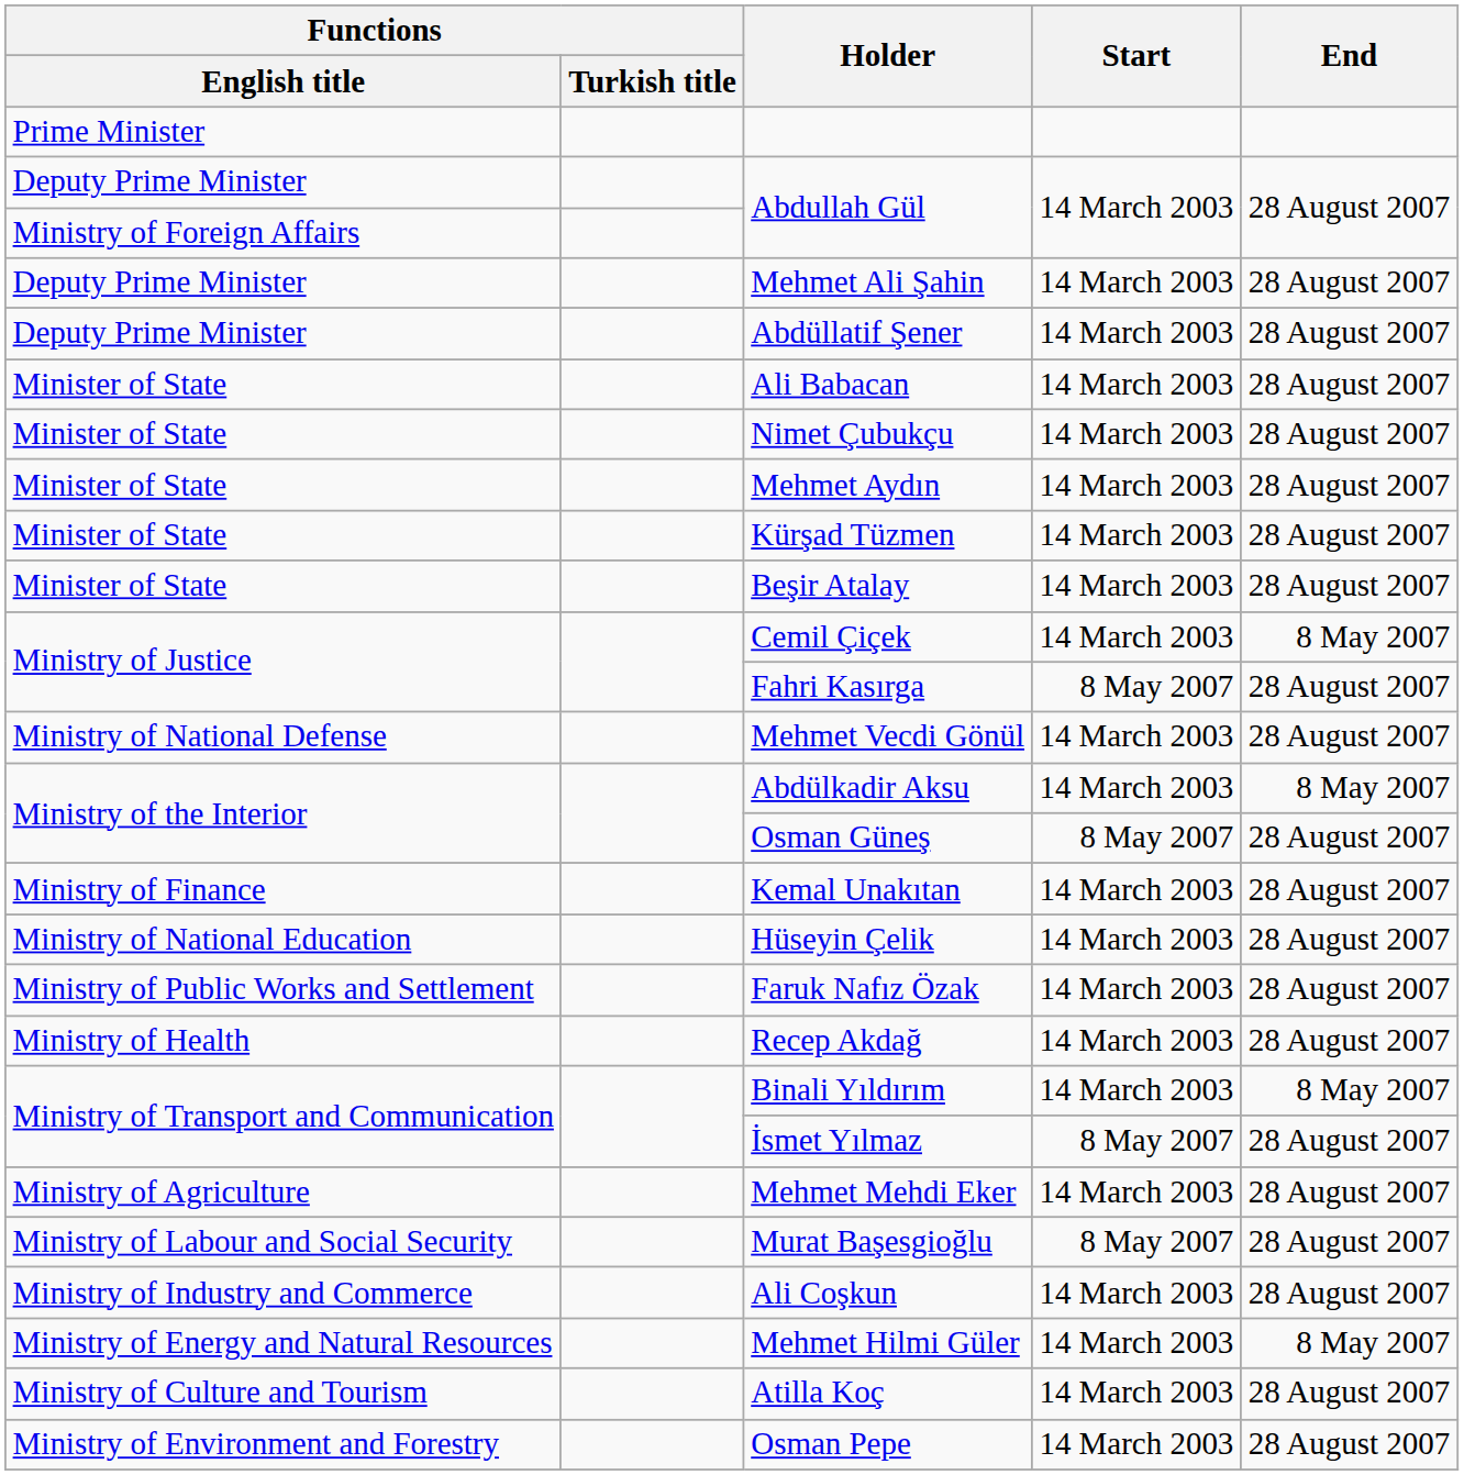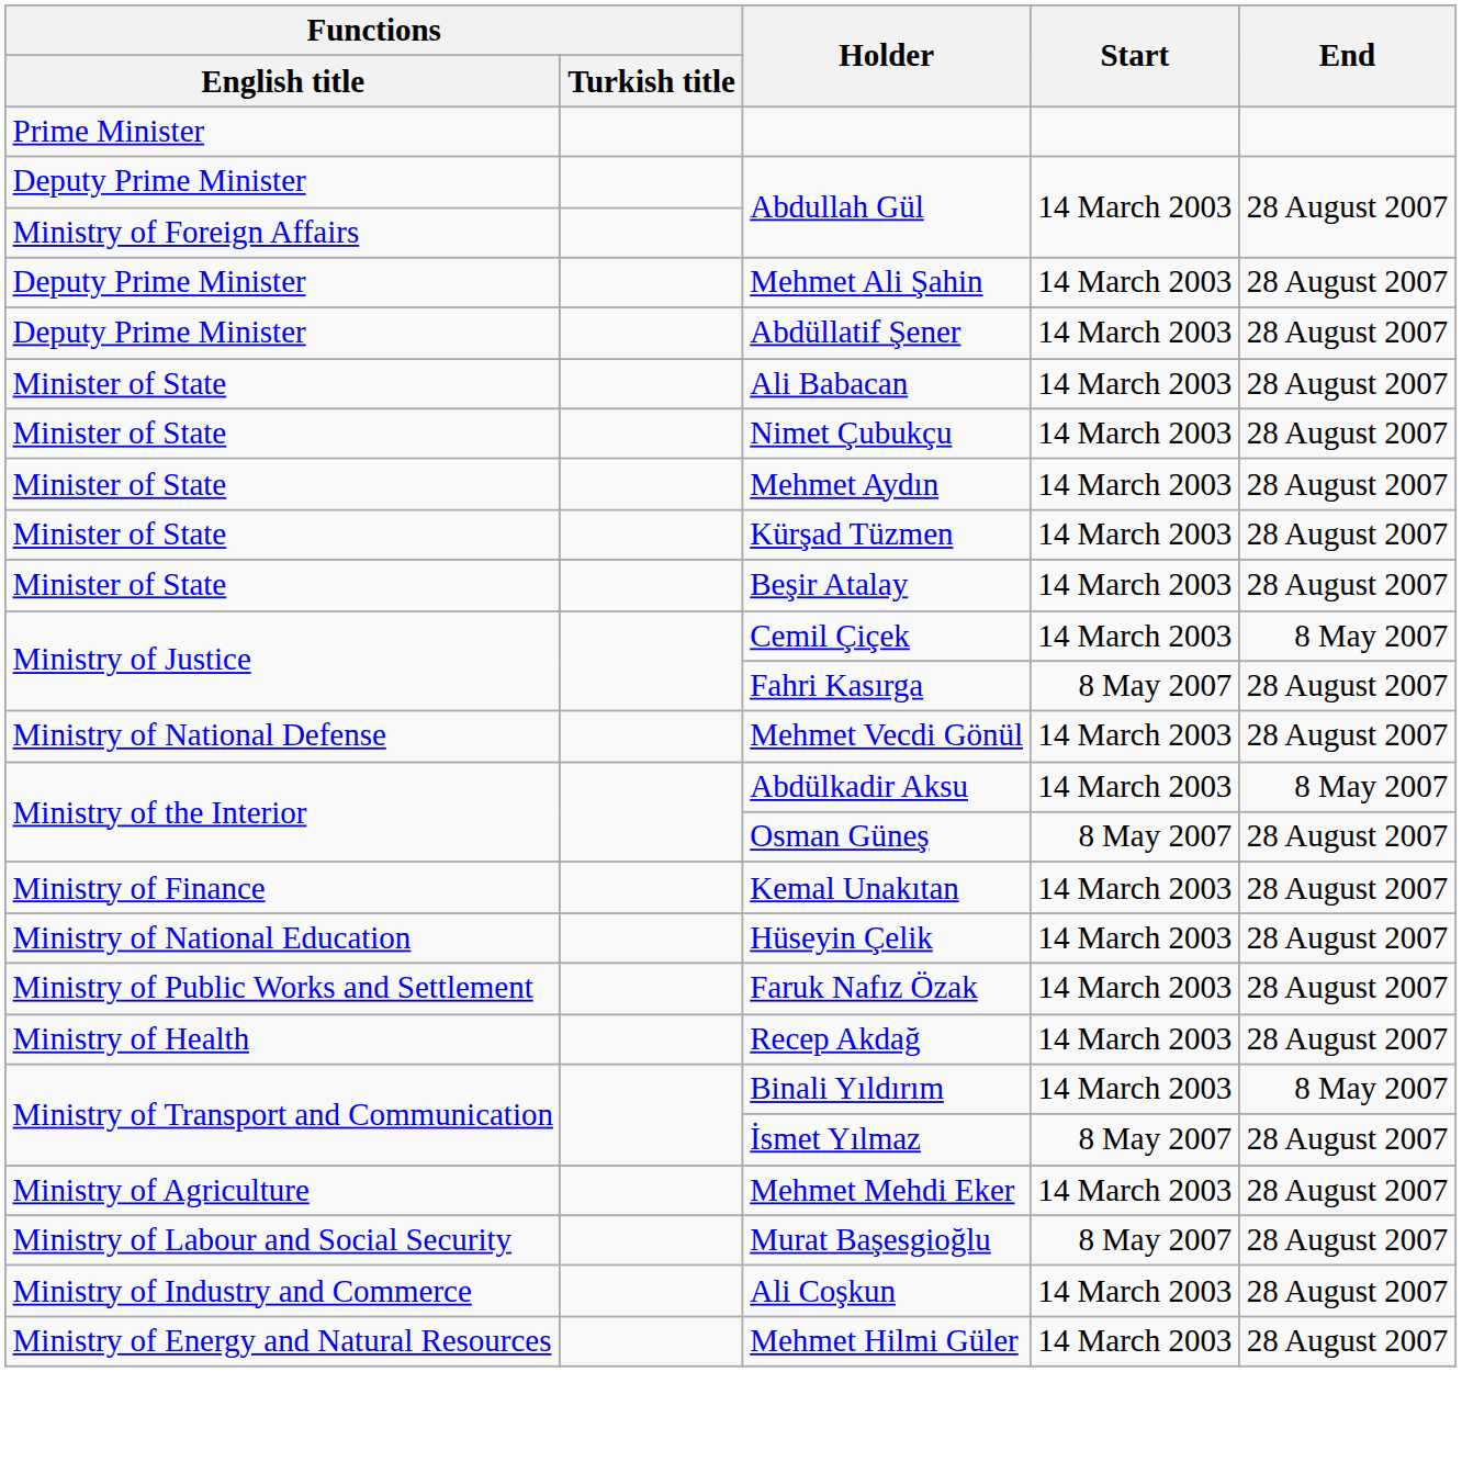Mehmet Hilmi Güler | End: 8 May 2007 -> 28 August 2007
- row: Ministry of Culture and Tourism | Atilla Koç | 14 March 2003 | 28 August 2007
- row: Ministry of Environment and Forestry | Osman Pepe | 14 March 2003 | 28 August 2007
